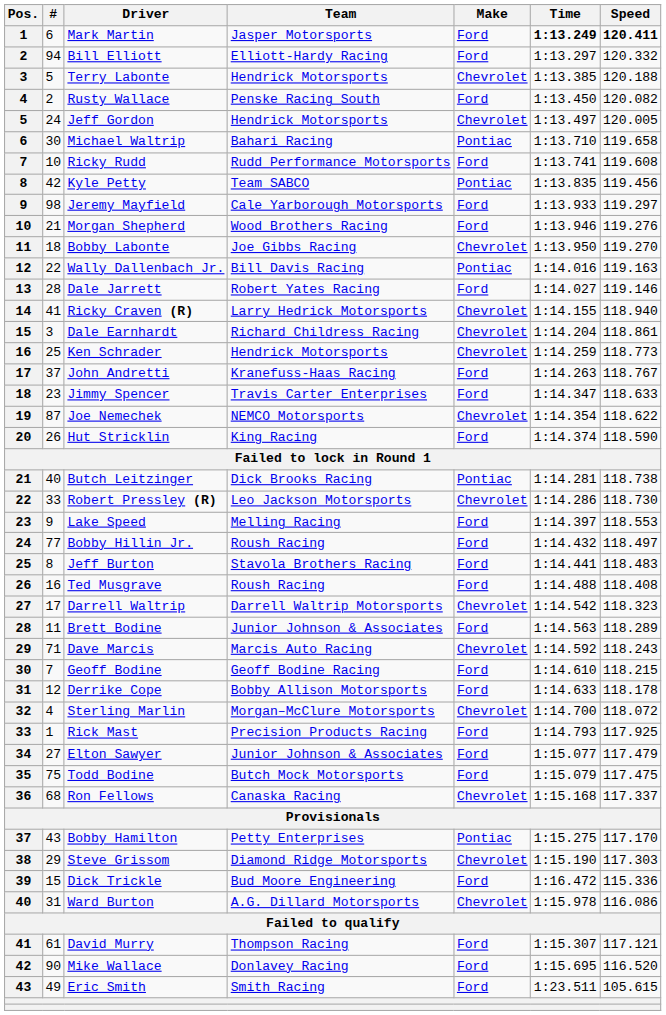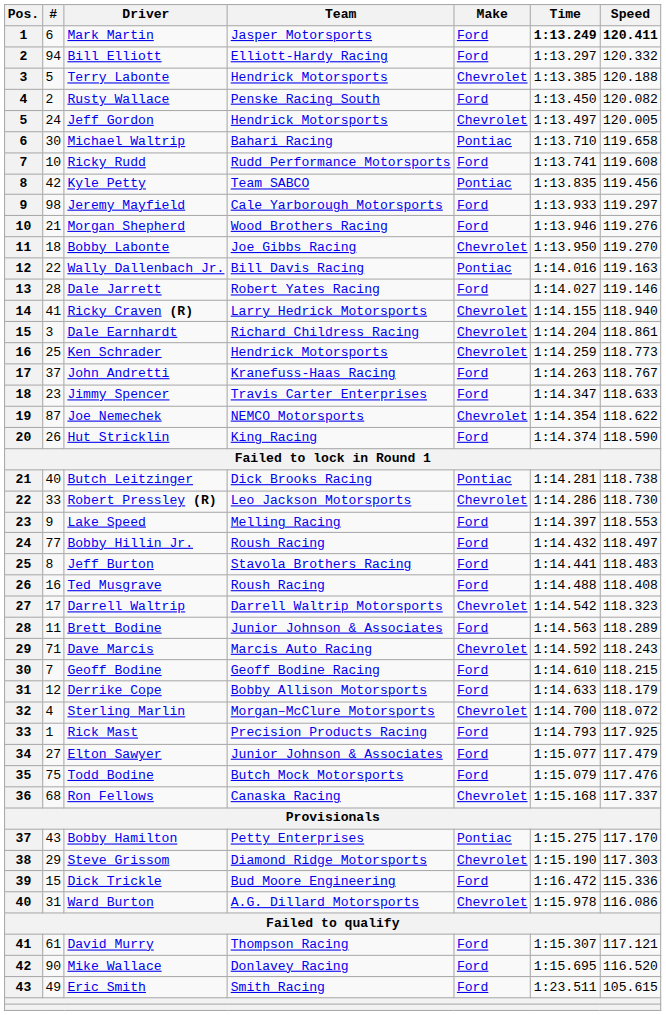Derrike Cope | Speed: 118.178 -> 118.179
Todd Bodine | Speed: 117.475 -> 117.476
